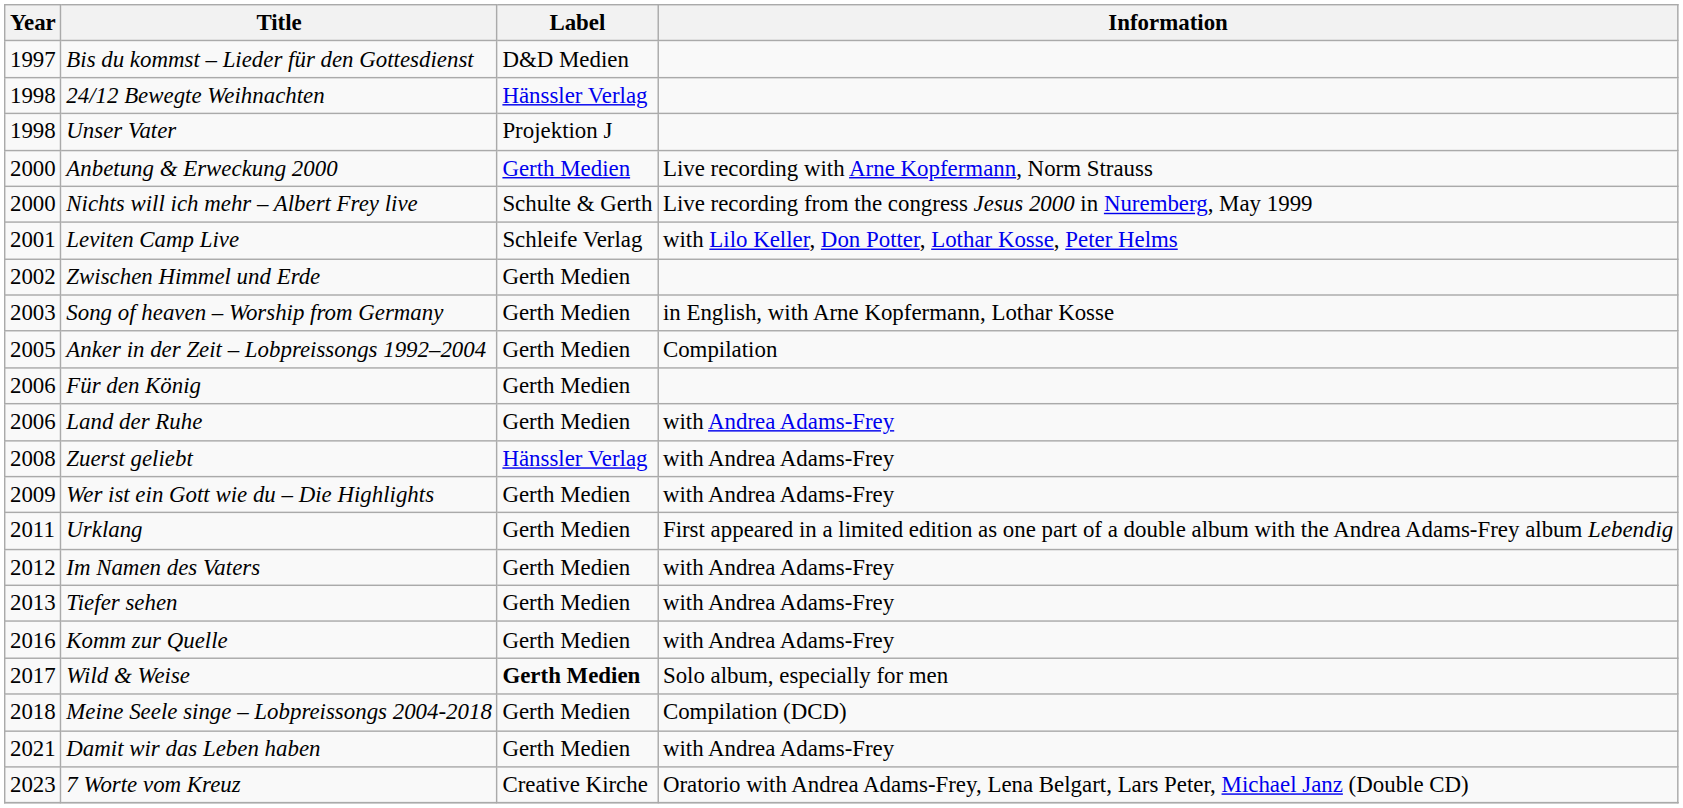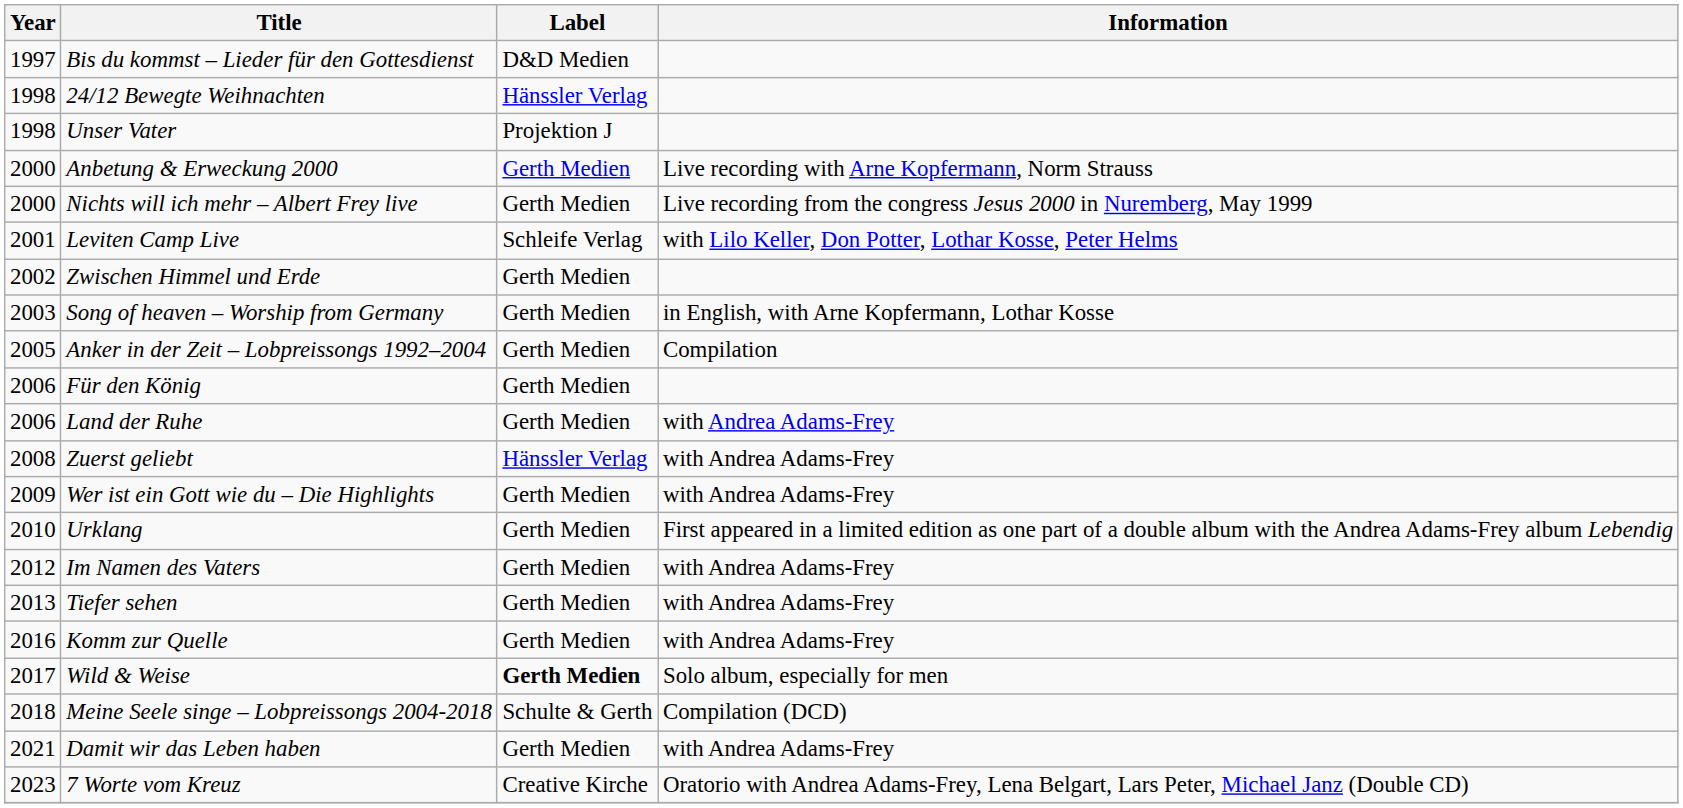Nichts will ich mehr – Albert Frey live | Label: Schulte & Gerth -> Gerth Medien
Urklang | Year: 2011 -> 2010
Meine Seele singe – Lobpreissongs 2004-2018 | Label: Gerth Medien -> Schulte & Gerth
